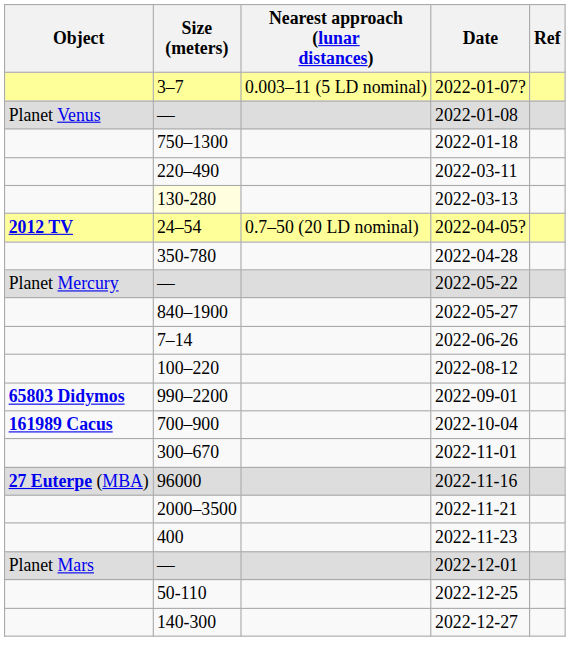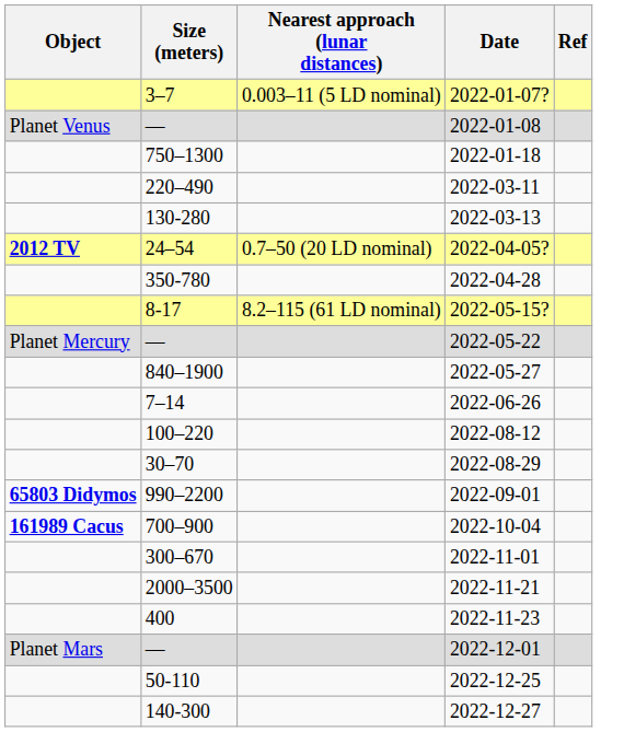2022-03-13 | Size (meters): lightyellow background -> no background
+ row: 8-17 | 8.2–115 (61 LD nominal) | 2022-05-15?
+ row: 30–70 | 2022-08-29
- row: 27 Euterpe (MBA) | 96000 | 2022-11-16
